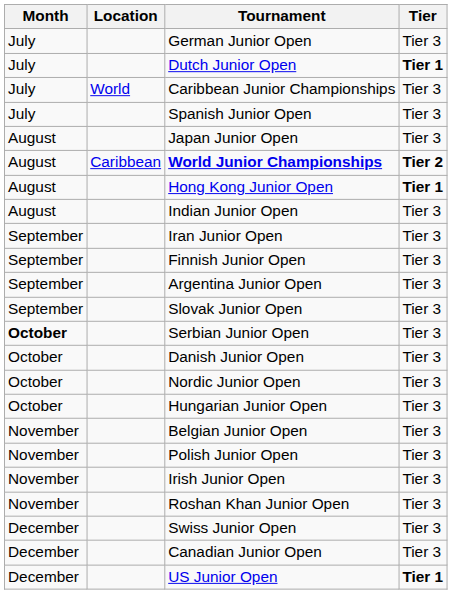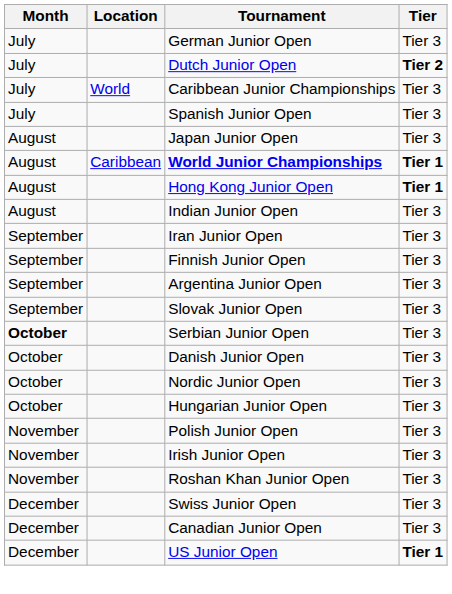Dutch Junior Open | Tier: Tier 1 -> Tier 2
World Junior Championships | Tier: Tier 2 -> Tier 1
- row: November | Belgian Junior Open | Tier 3
